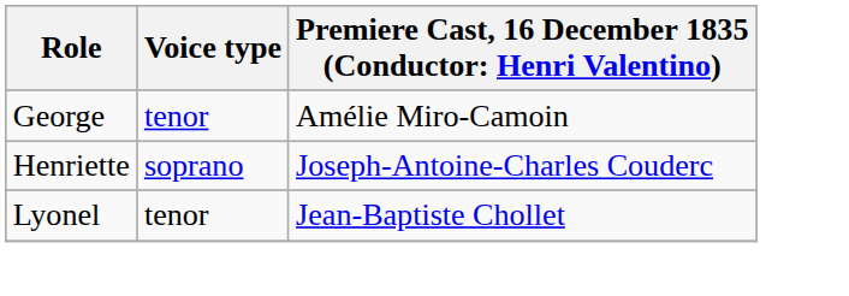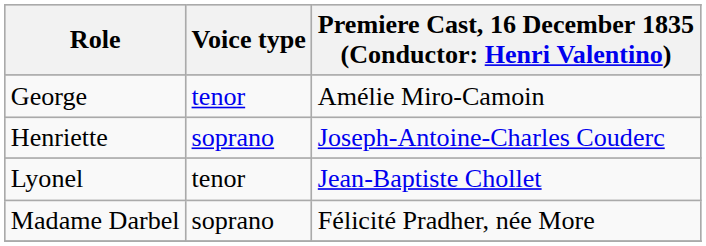+ row: Madame Darbel | soprano | Félicité Pradher, née More
